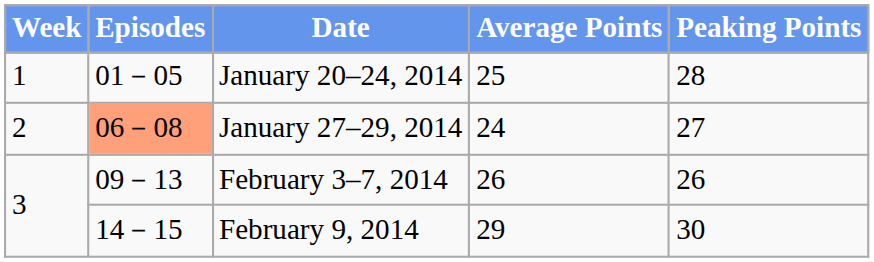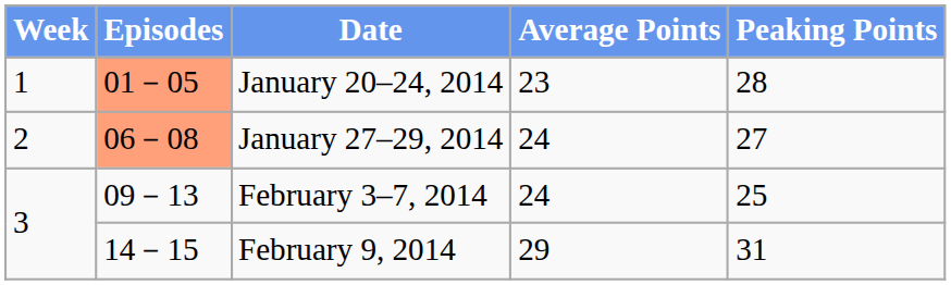January 20–24, 2014 | Episodes: no background -> lightsalmon background
January 20–24, 2014 | Average Points: 25 -> 23
February 3–7, 2014 | Average Points: 26 -> 24
February 3–7, 2014 | Peaking Points: 26 -> 25
February 9, 2014 | Peaking Points: 30 -> 31
